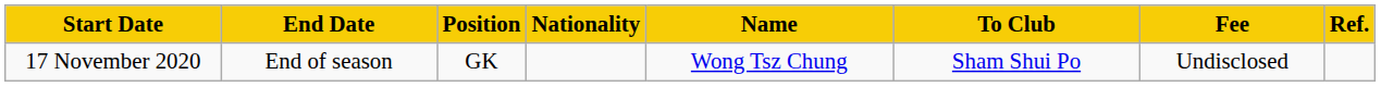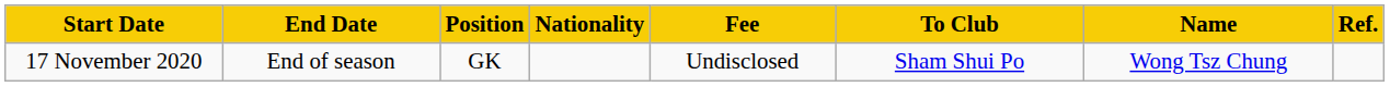columns swapped: Name <-> Fee
